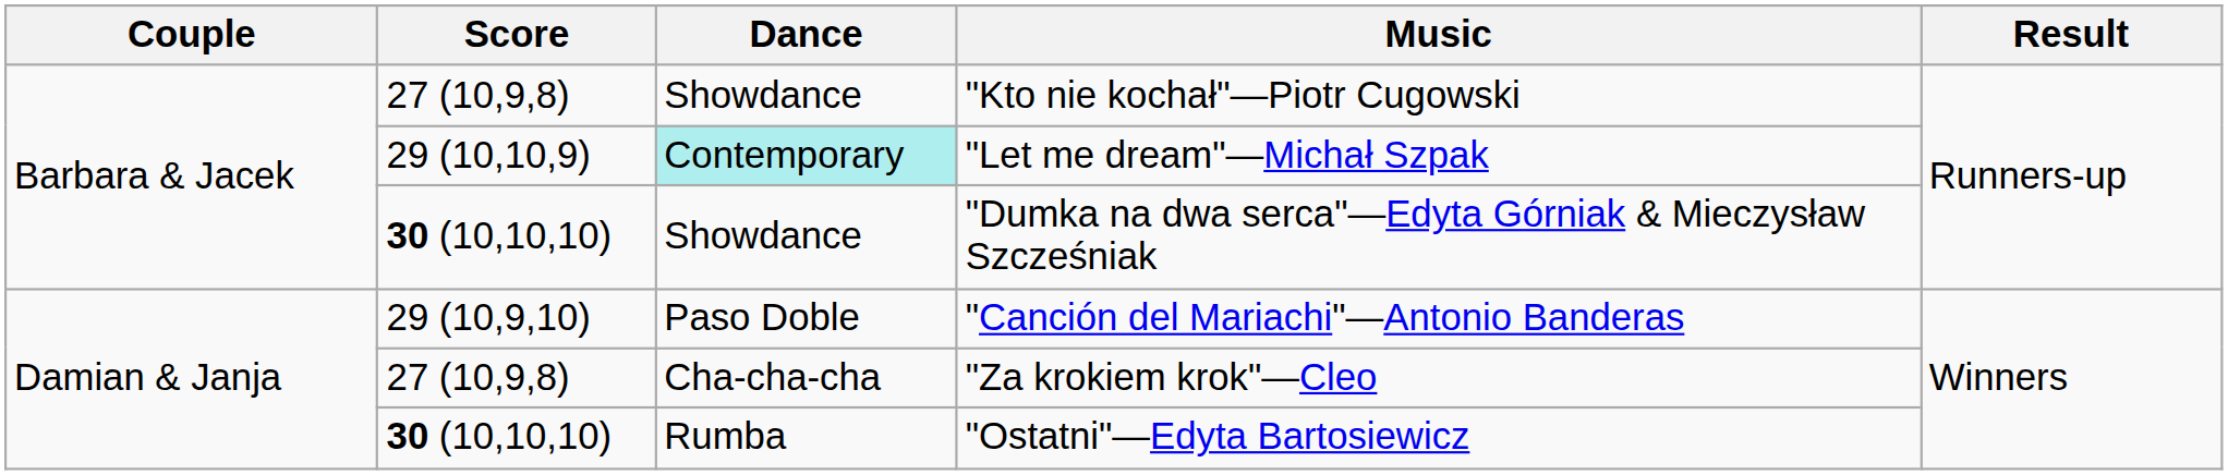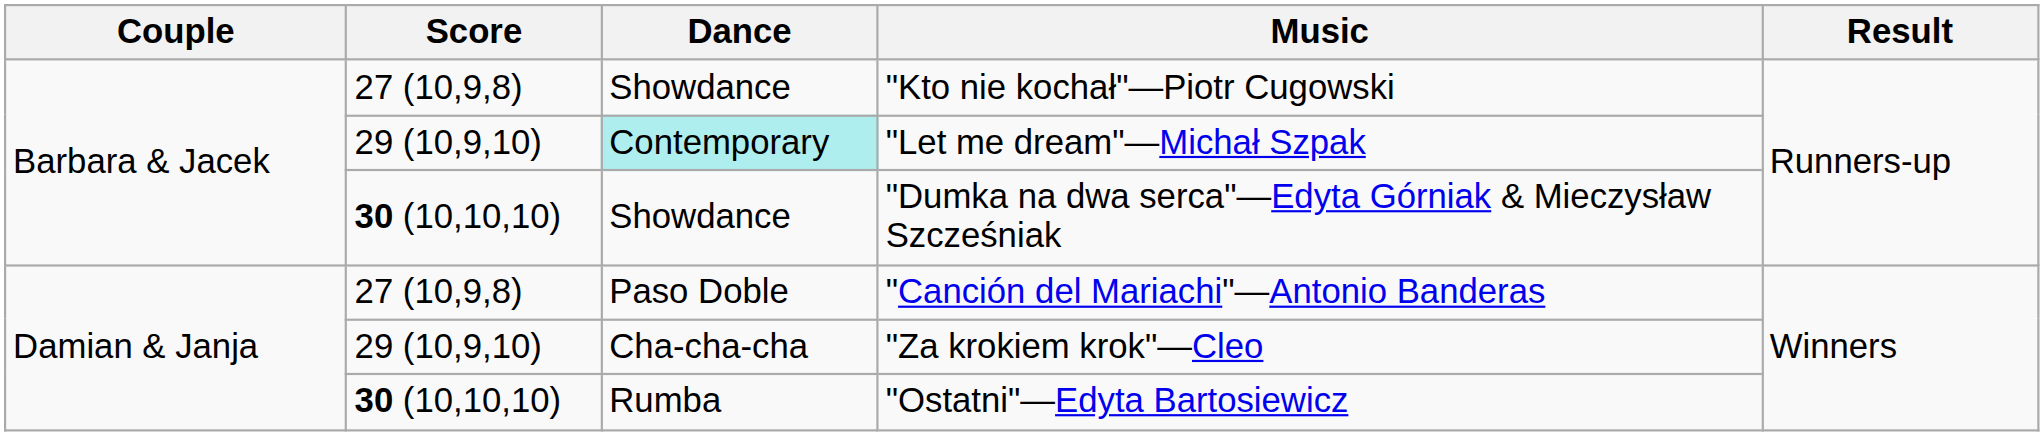"Let me dream"—Michał Szpak | Score: 29 (10,10,9) -> 29 (10,9,10)
"Canción del Mariachi"—Antonio Banderas | Score: 29 (10,9,10) -> 27 (10,9,8)
"Za krokiem krok"—Cleo | Score: 27 (10,9,8) -> 29 (10,9,10)
